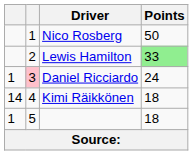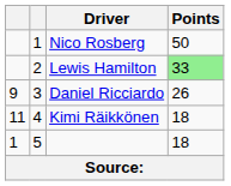Daniel Ricciardo | column 1: 1 -> 9
Daniel Ricciardo | column 2: pink background -> no background
Daniel Ricciardo | Points: 24 -> 26
Kimi Räikkönen | column 1: 14 -> 11
